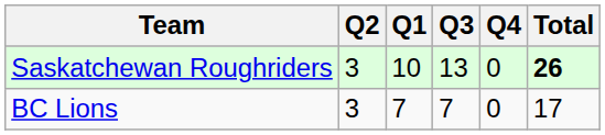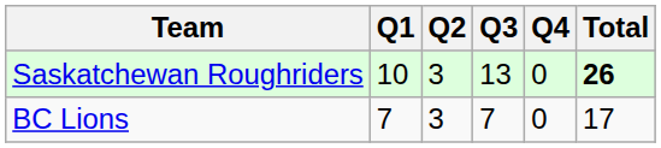columns swapped: Q1 <-> Q2
